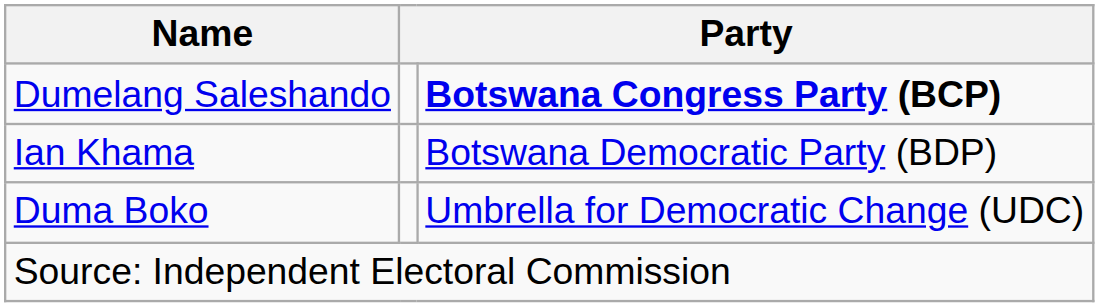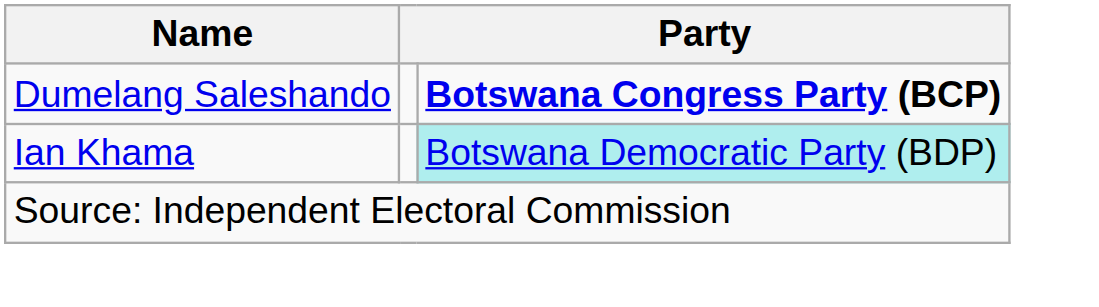Ian Khama | column 3: no background -> paleturquoise background
- row: Duma Boko | Umbrella for Democratic Change (UDC)
